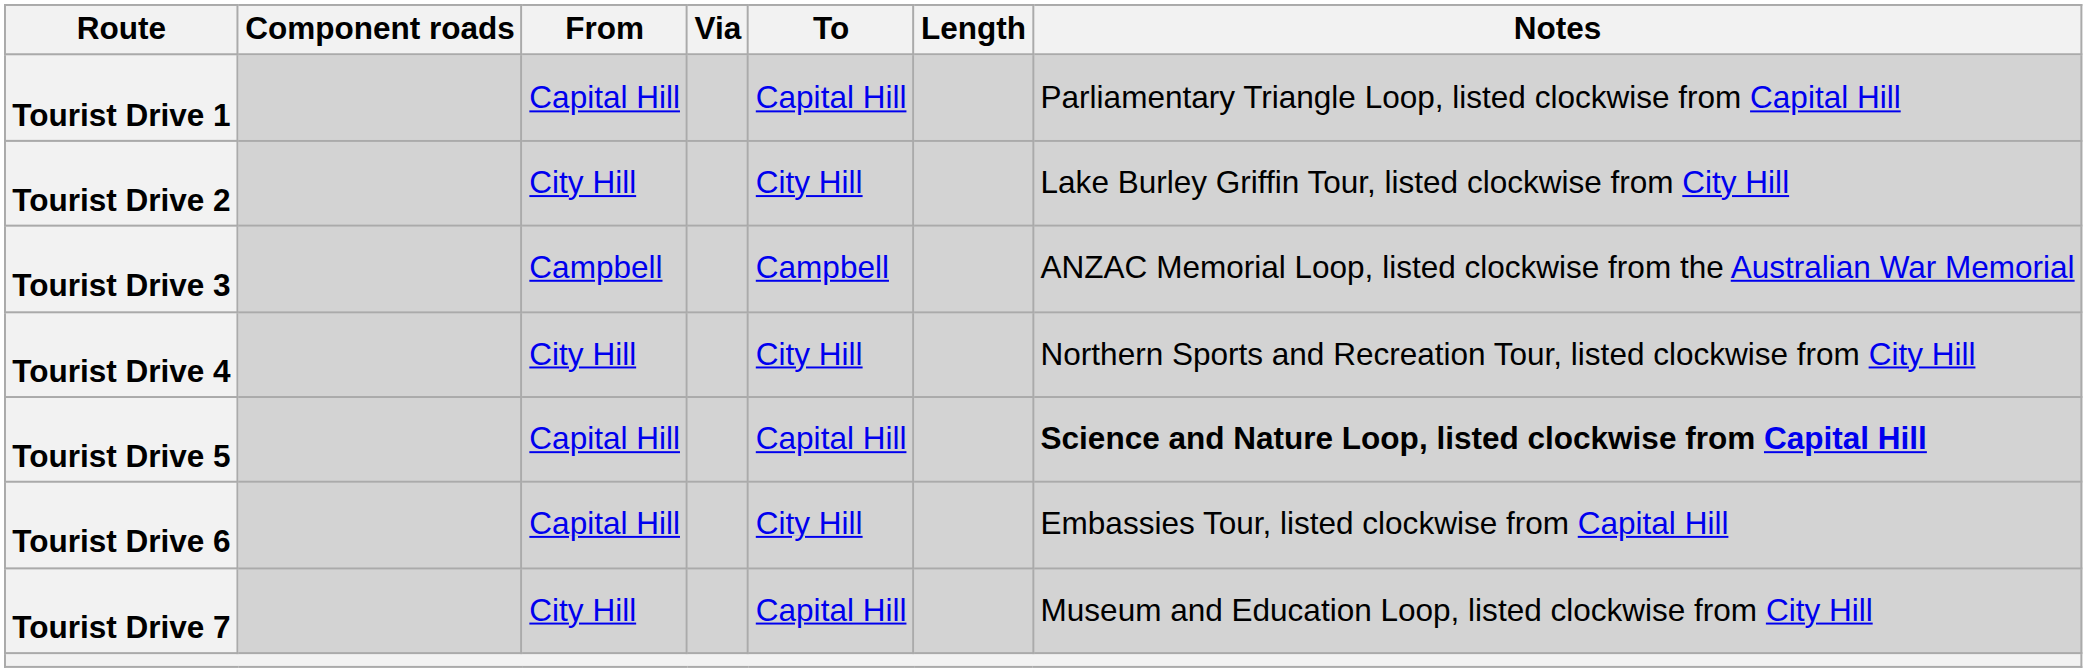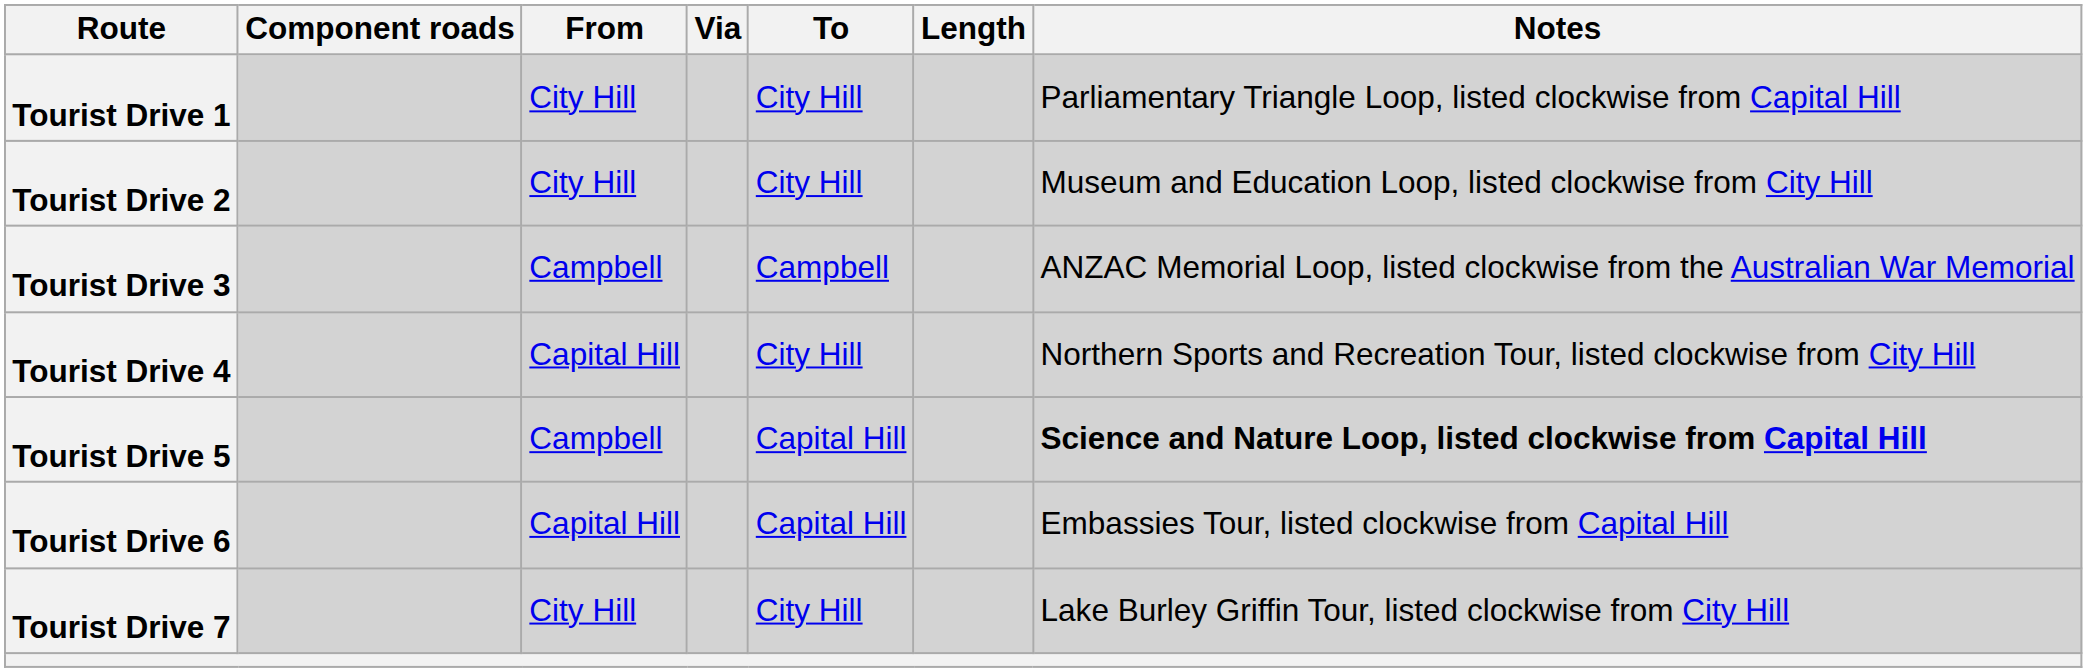Tourist Drive 1 | From: Capital Hill -> City Hill
Tourist Drive 1 | To: Capital Hill -> City Hill
Tourist Drive 2 | Notes: Lake Burley Griffin Tour, listed clockwise from City Hill -> Museum and Education Loop, listed clockwise from City Hill
Tourist Drive 4 | From: City Hill -> Capital Hill
Tourist Drive 5 | From: Capital Hill -> Campbell
Tourist Drive 6 | To: City Hill -> Capital Hill
Tourist Drive 7 | To: Capital Hill -> City Hill
Tourist Drive 7 | Notes: Museum and Education Loop, listed clockwise from City Hill -> Lake Burley Griffin Tour, listed clockwise from City Hill
